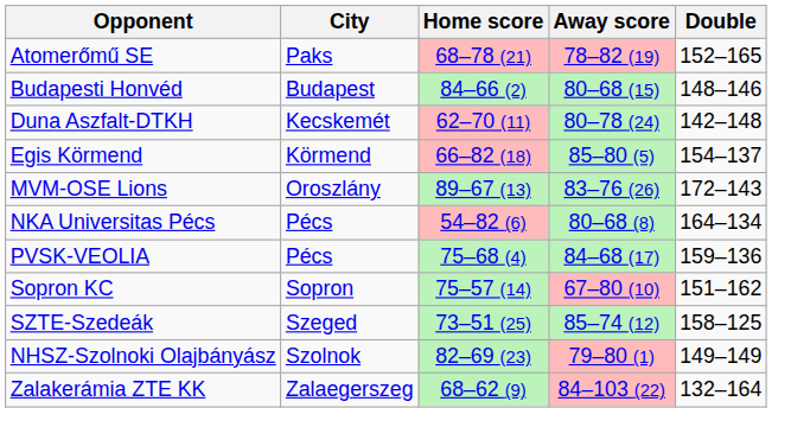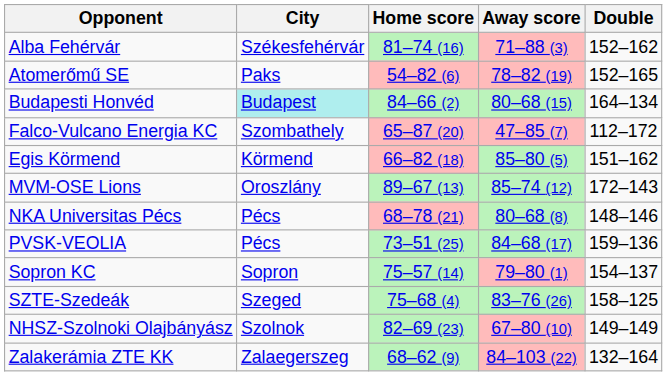+ row: Alba Fehérvár | Székesfehérvár | 81–74 (16) | 71–88 (3) | 152–162
Atomerőmű SE | Home score: 68–78 (21) -> 54–82 (6)
Budapesti Honvéd | City: no background -> paleturquoise background
Budapesti Honvéd | Double: 148–146 -> 164–134
+ row: Falco-Vulcano Energia KC | Szombathely | 65–87 (20) | 47–85 (7) | 112–172
- row: Duna Aszfalt-DTKH | Kecskemét | 62–70 (11) | 80–78 (24) | 142–148
Egis Körmend | Double: 154–137 -> 151–162
MVM-OSE Lions | Away score: 83–76 (26) -> 85–74 (12)
NKA Universitas Pécs | Home score: 54–82 (6) -> 68–78 (21)
NKA Universitas Pécs | Double: 164–134 -> 148–146
PVSK-VEOLIA | Home score: 75–68 (4) -> 73–51 (25)
Sopron KC | Away score: 67–80 (10) -> 79–80 (1)
Sopron KC | Double: 151–162 -> 154–137
SZTE-Szedeák | Home score: 73–51 (25) -> 75–68 (4)
SZTE-Szedeák | Away score: 85–74 (12) -> 83–76 (26)
NHSZ-Szolnoki Olajbányász | Away score: 79–80 (1) -> 67–80 (10)
